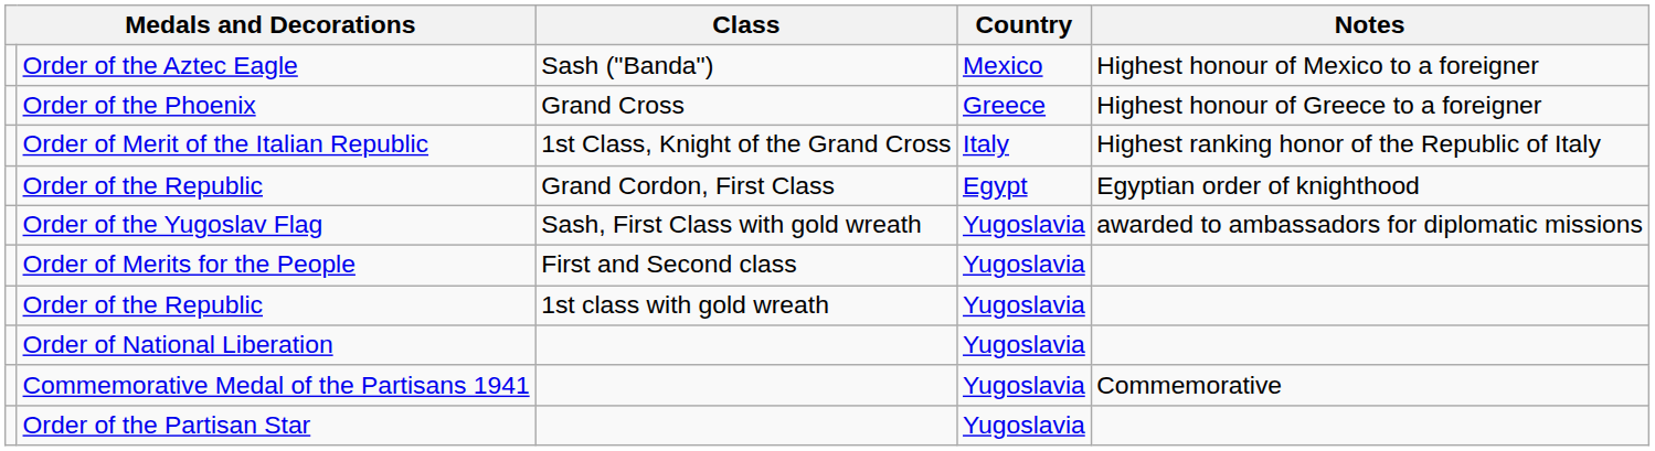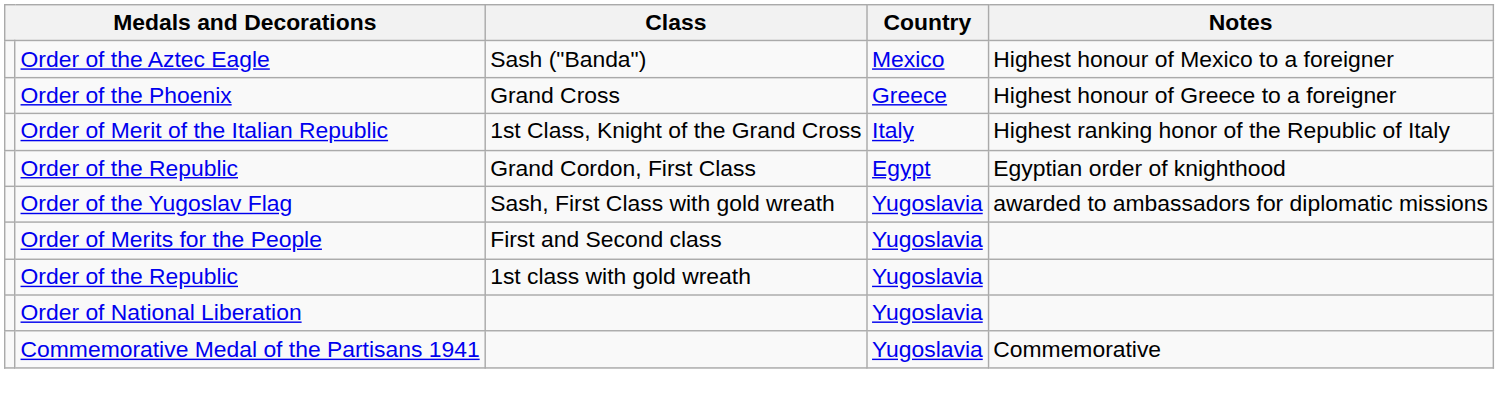- row: Order of the Partisan Star | Yugoslavia
